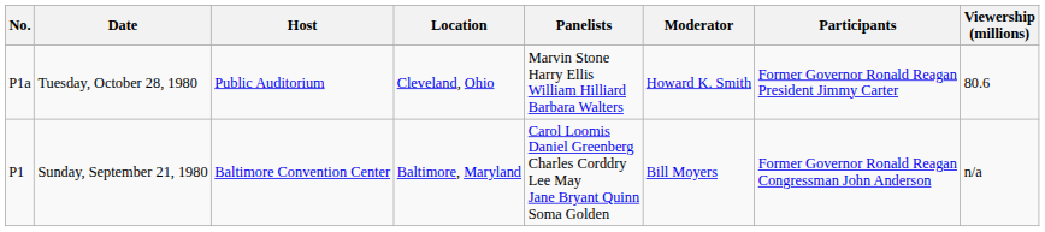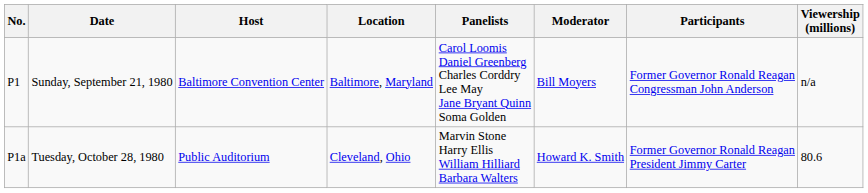rows swapped: P1 <-> P1a
